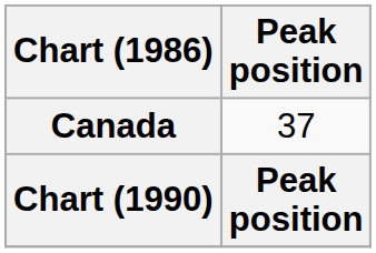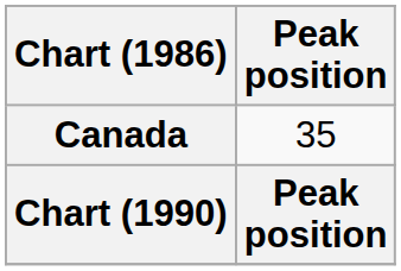Canada | Peak position: 37 -> 35
